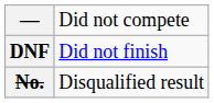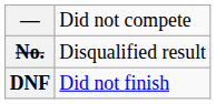rows swapped: DNF <-> No.
